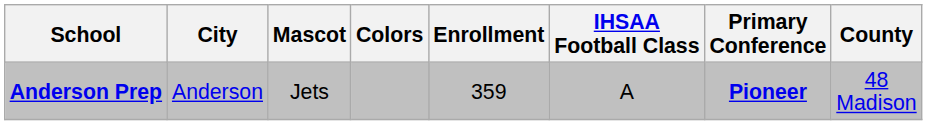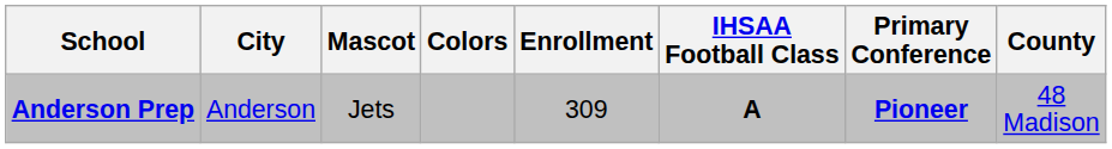Anderson Prep | Enrollment: 359 -> 309
Anderson Prep | IHSAA Football Class: normal -> bold
